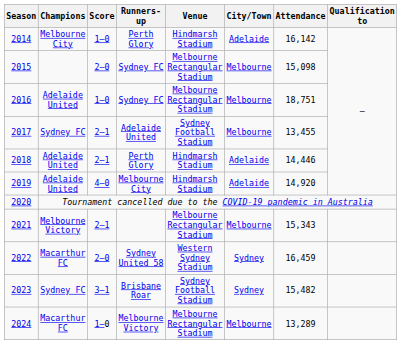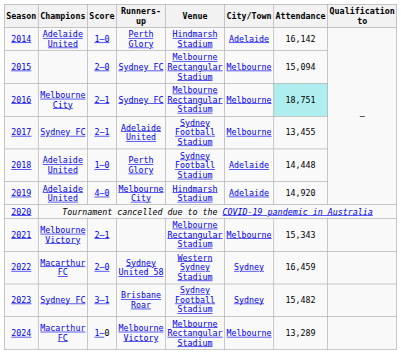2014 | Champions: Melbourne City -> Adelaide United
2015 | Attendance: 15,098 -> 15,094
2016 | Champions: Adelaide United -> Melbourne City
2016 | Score: 1–0 -> 2–1
2016 | Attendance: no background -> paleturquoise background
2018 | Score: 2–1 -> 1–0
2018 | Venue: Hindmarsh Stadium -> Sydney Football Stadium
2018 | Attendance: 14,446 -> 14,448
